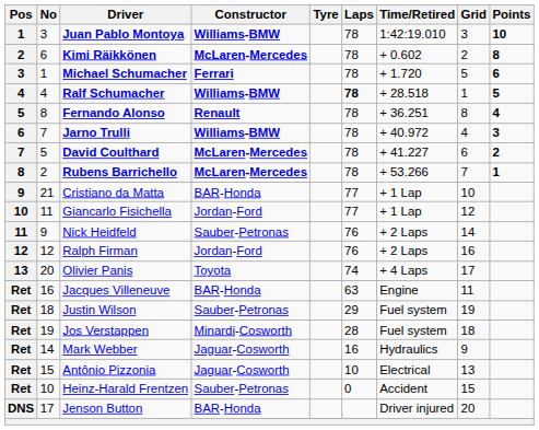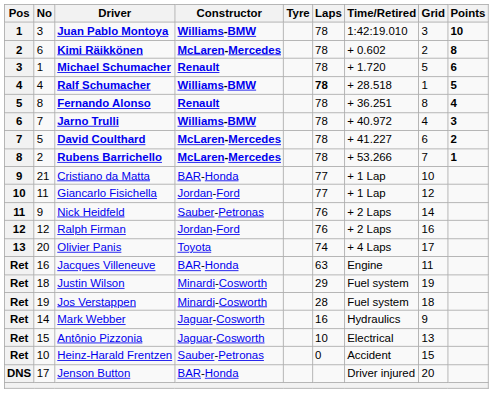Michael Schumacher | Constructor: Ferrari -> Renault
Justin Wilson | Constructor: Sauber-Petronas -> Minardi-Cosworth
